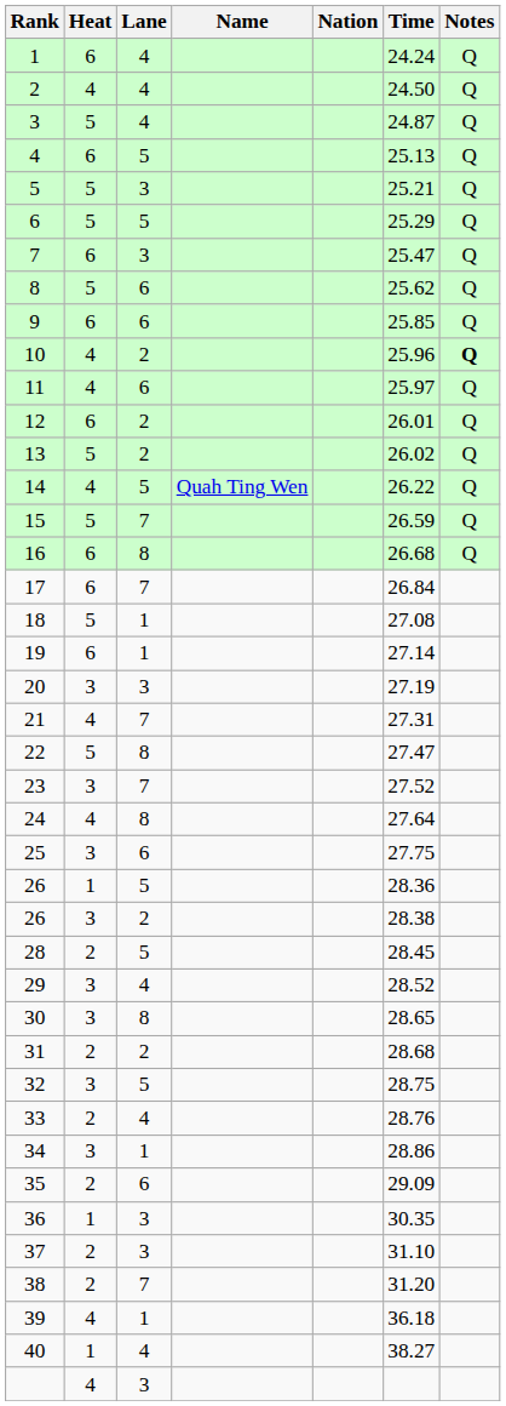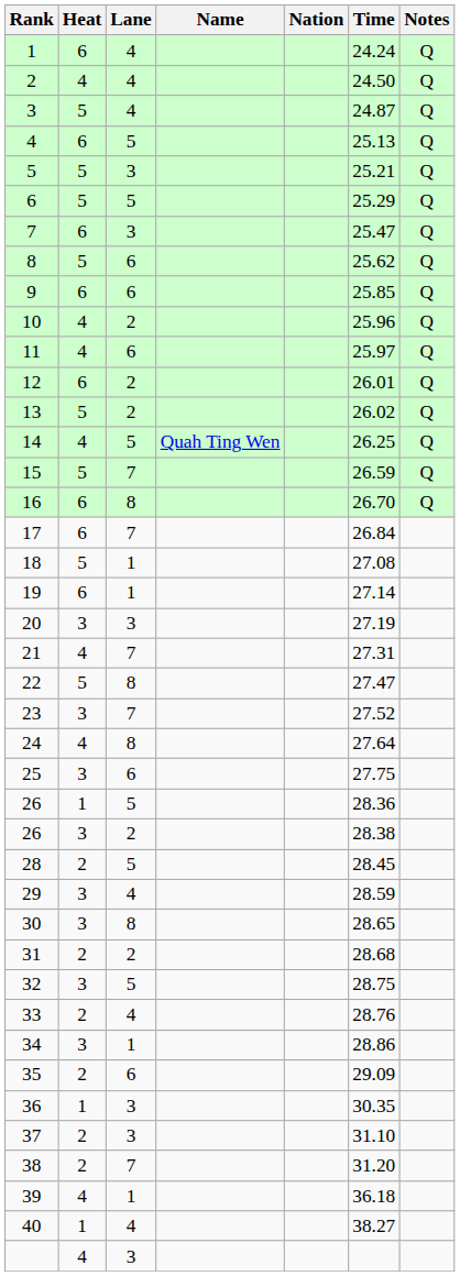10 | Notes: bold -> normal
14 | Time: 26.22 -> 26.25
16 | Time: 26.68 -> 26.70
29 | Time: 28.52 -> 28.59
